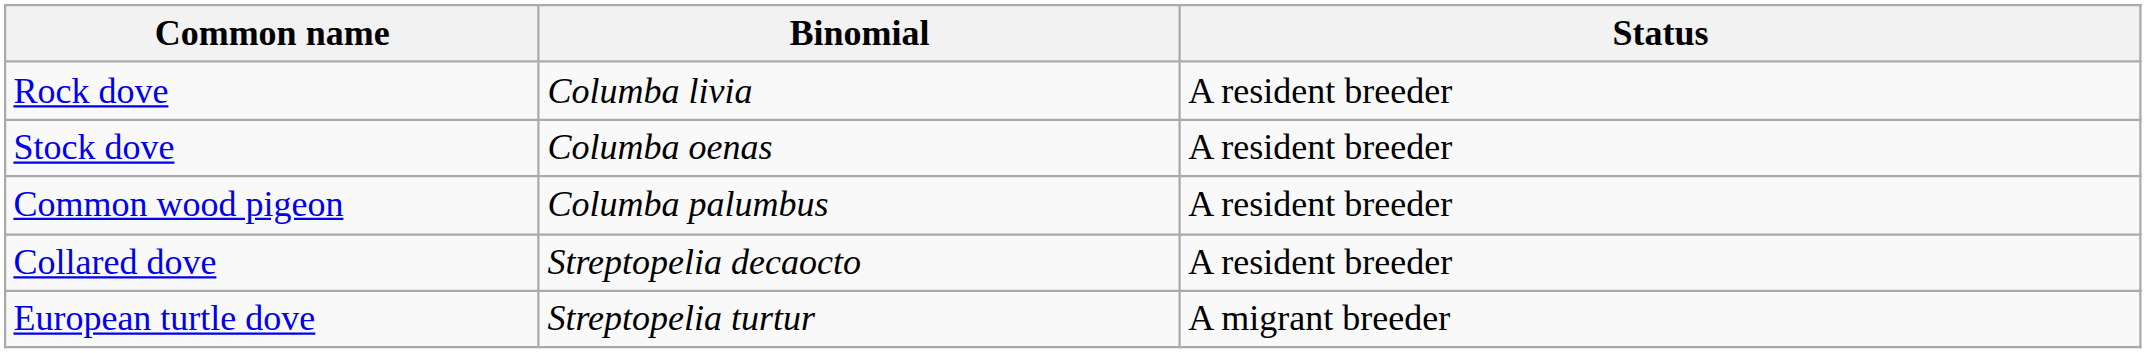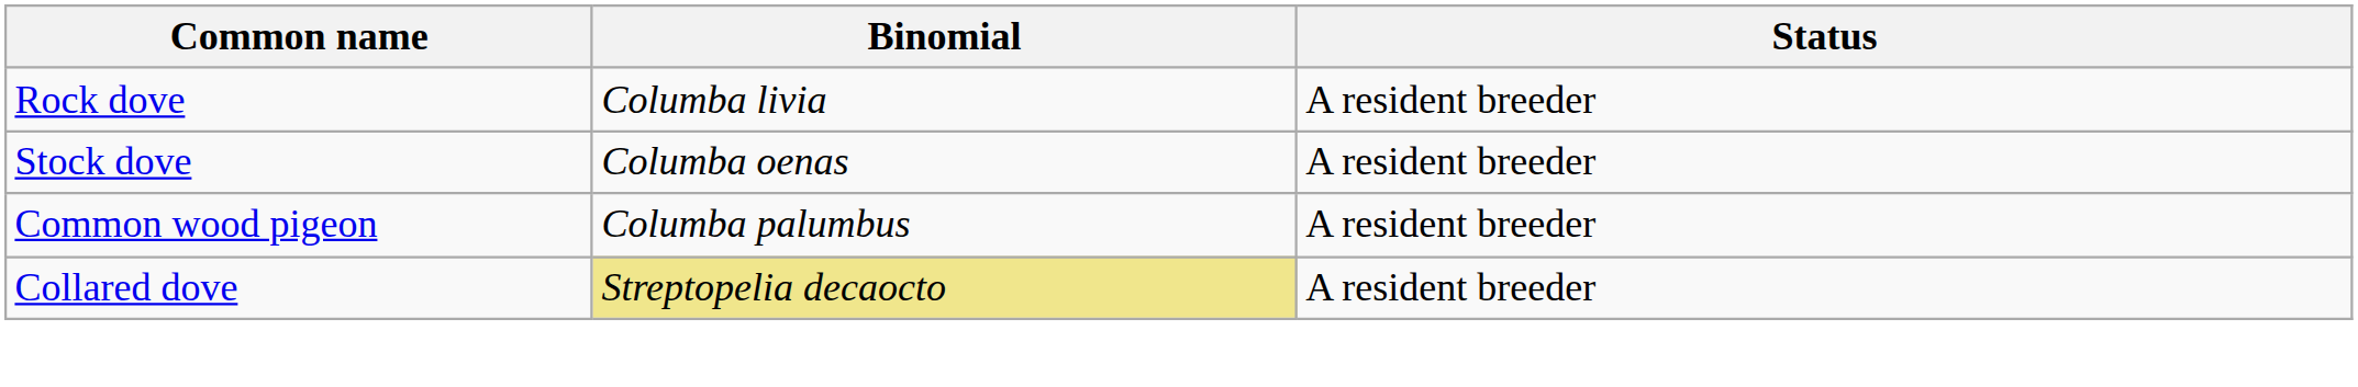Collared dove | Binomial: no background -> khaki background
- row: European turtle dove | Streptopelia turtur | A migrant breeder
